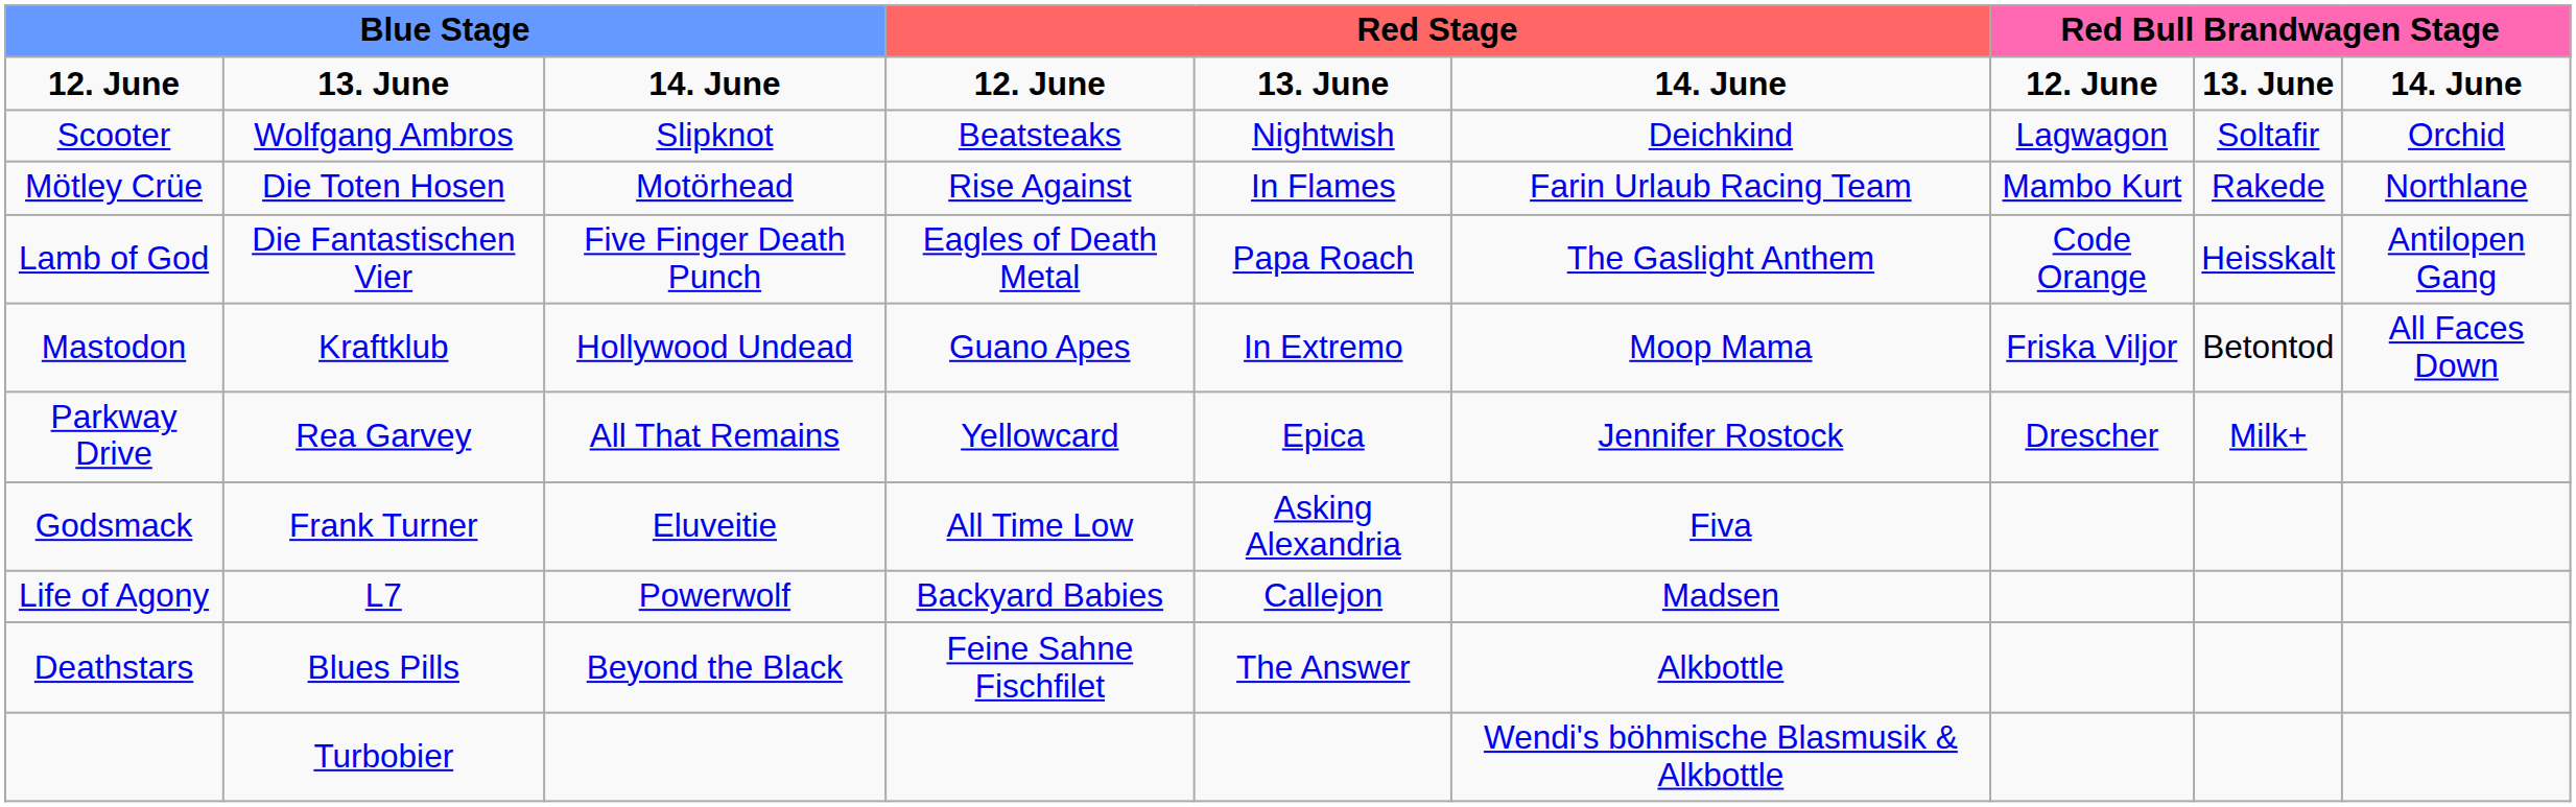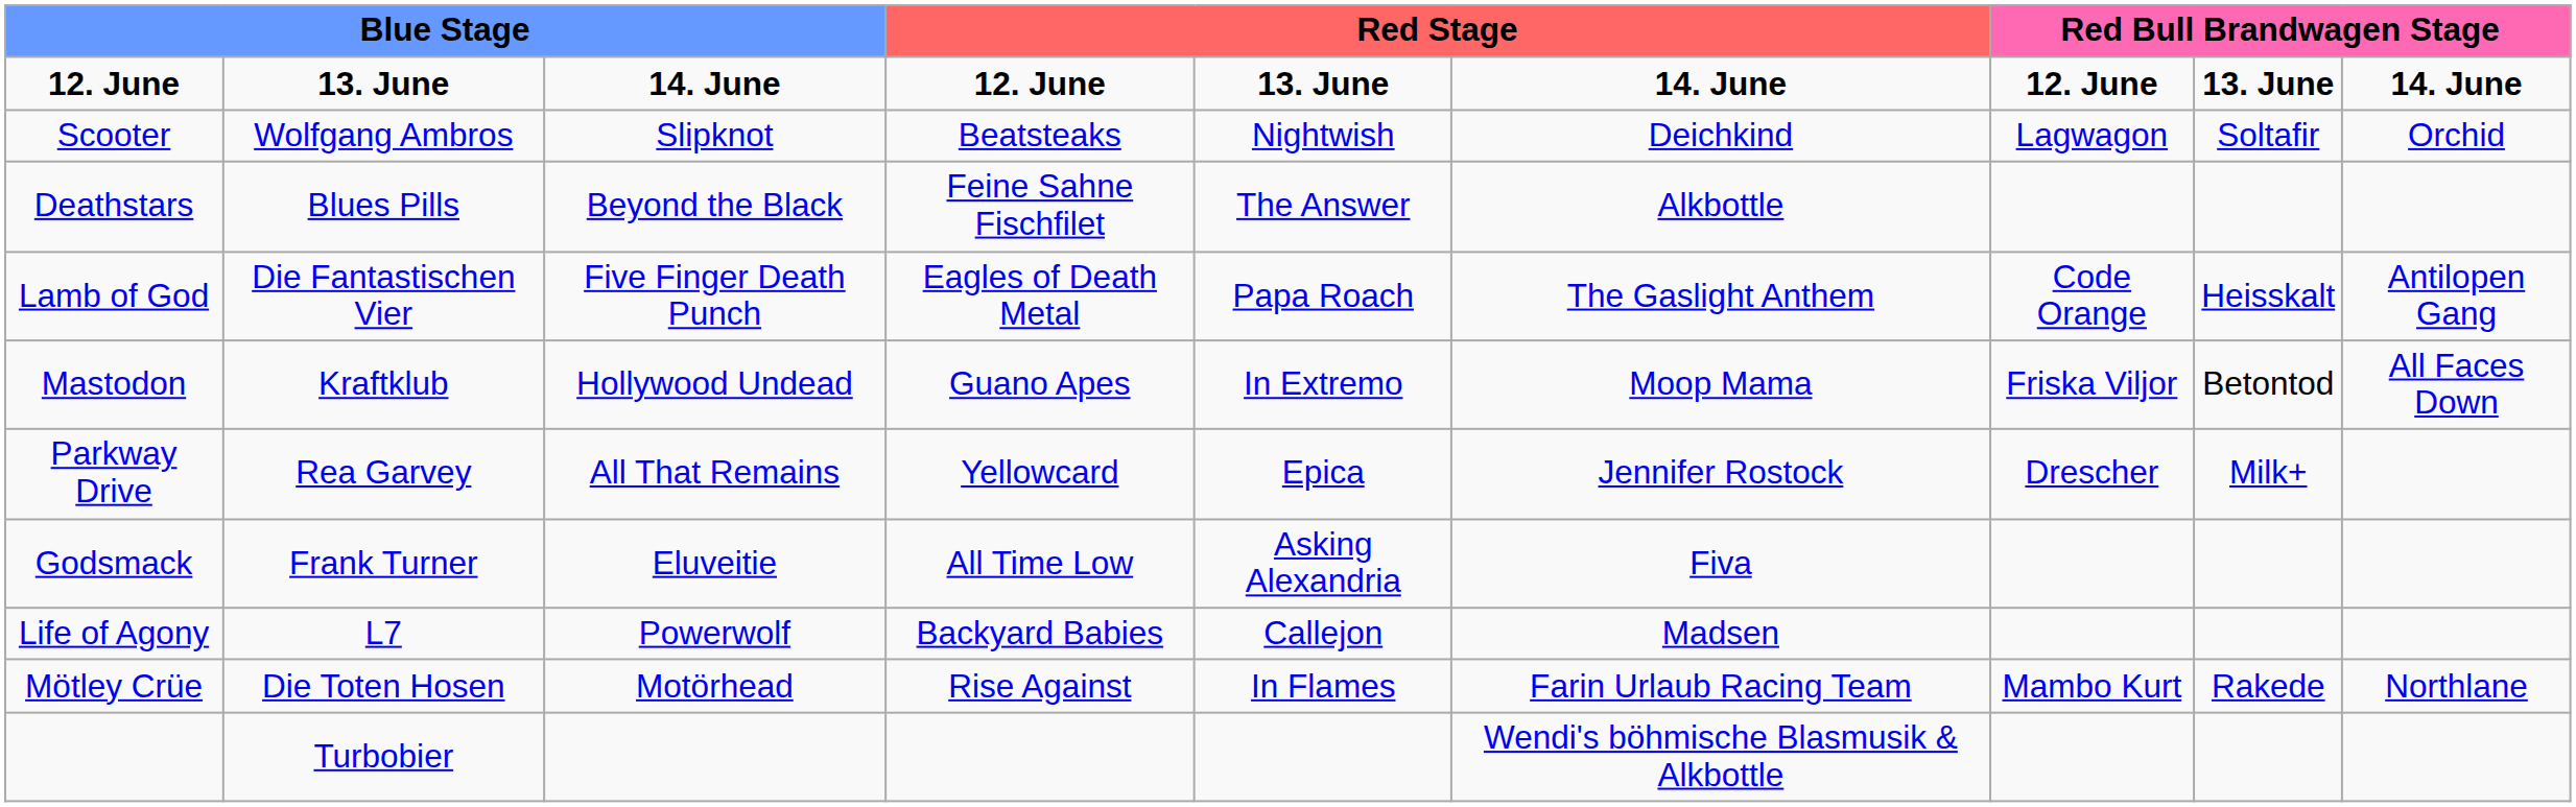rows swapped: Mötley Crüe <-> Deathstars
